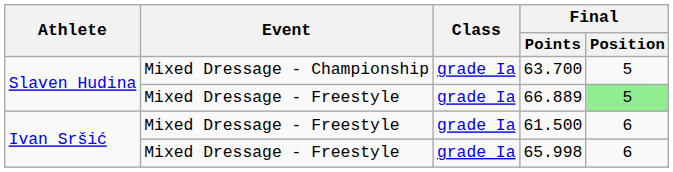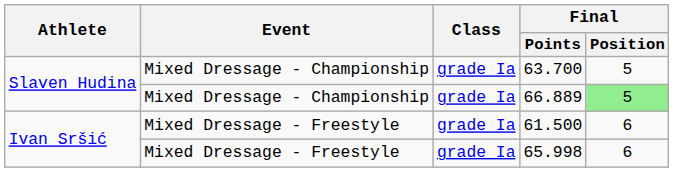66.889 | Event: Mixed Dressage - Freestyle -> Mixed Dressage - Championship
